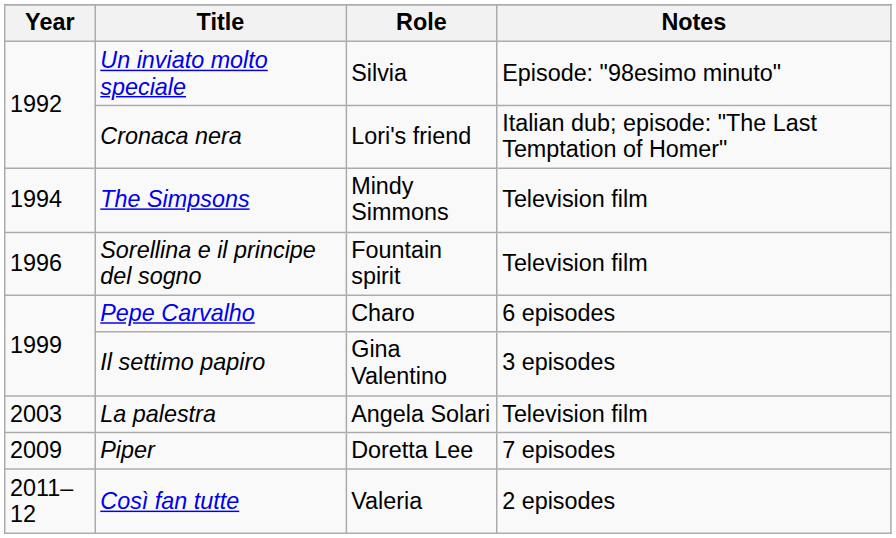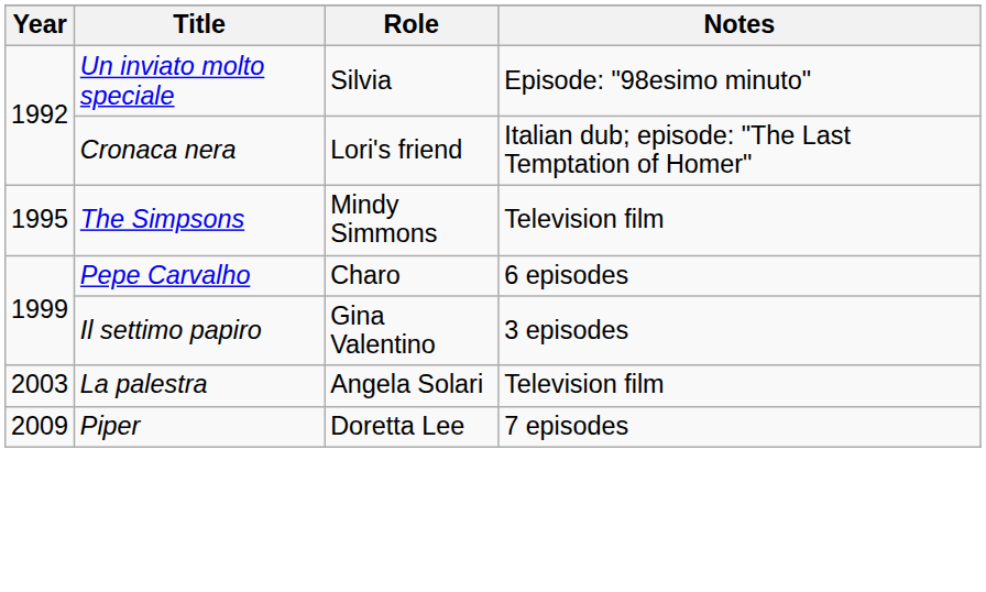The Simpsons | Year: 1994 -> 1995
- row: 1996 | Sorellina e il principe del sogno | Fountain spirit | Television film
- row: 2011–12 | Così fan tutte | Valeria | 2 episodes
